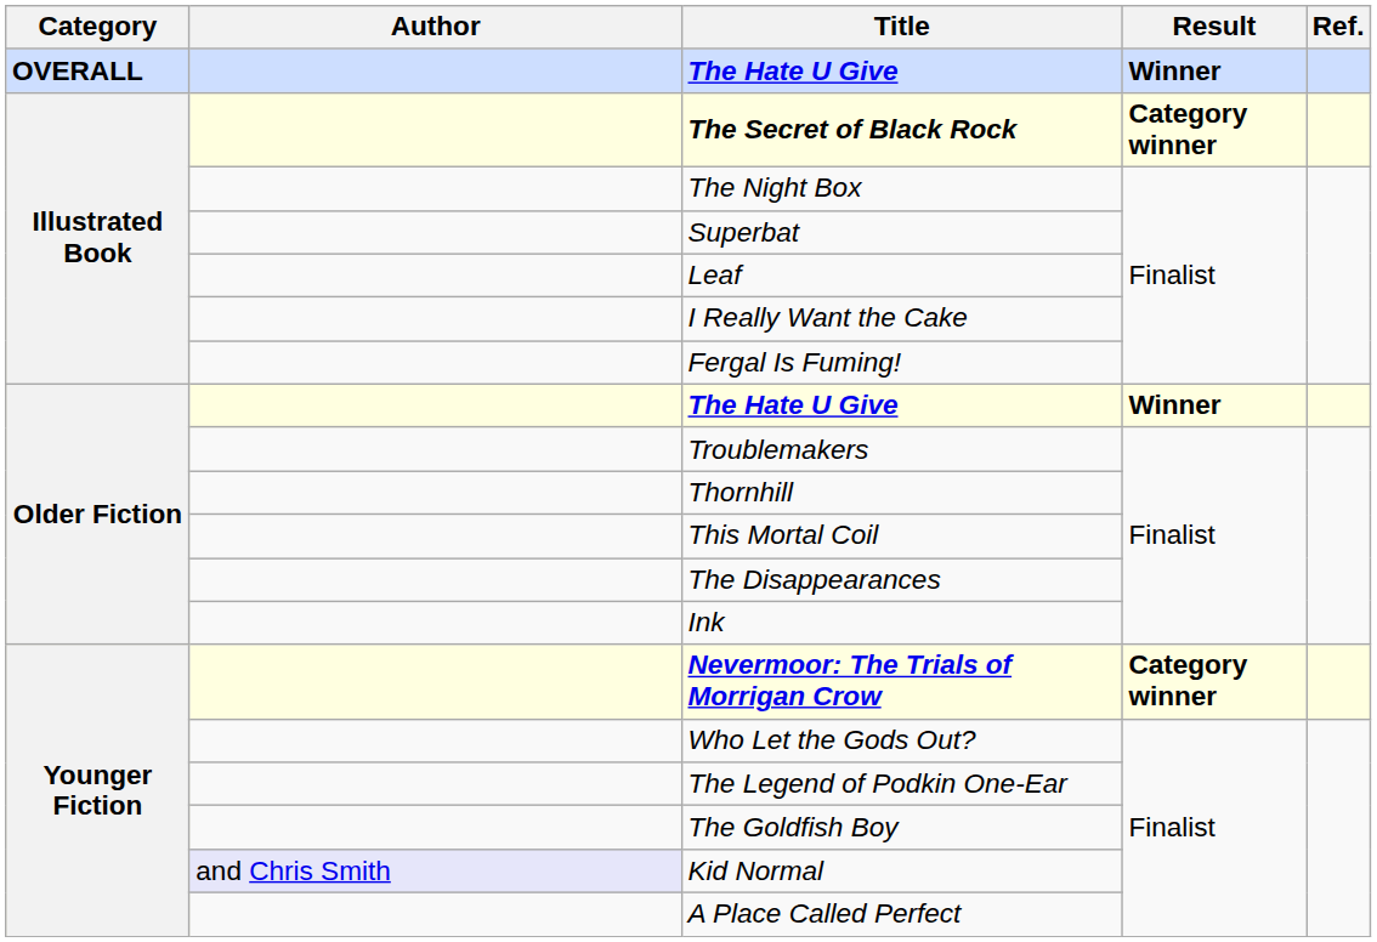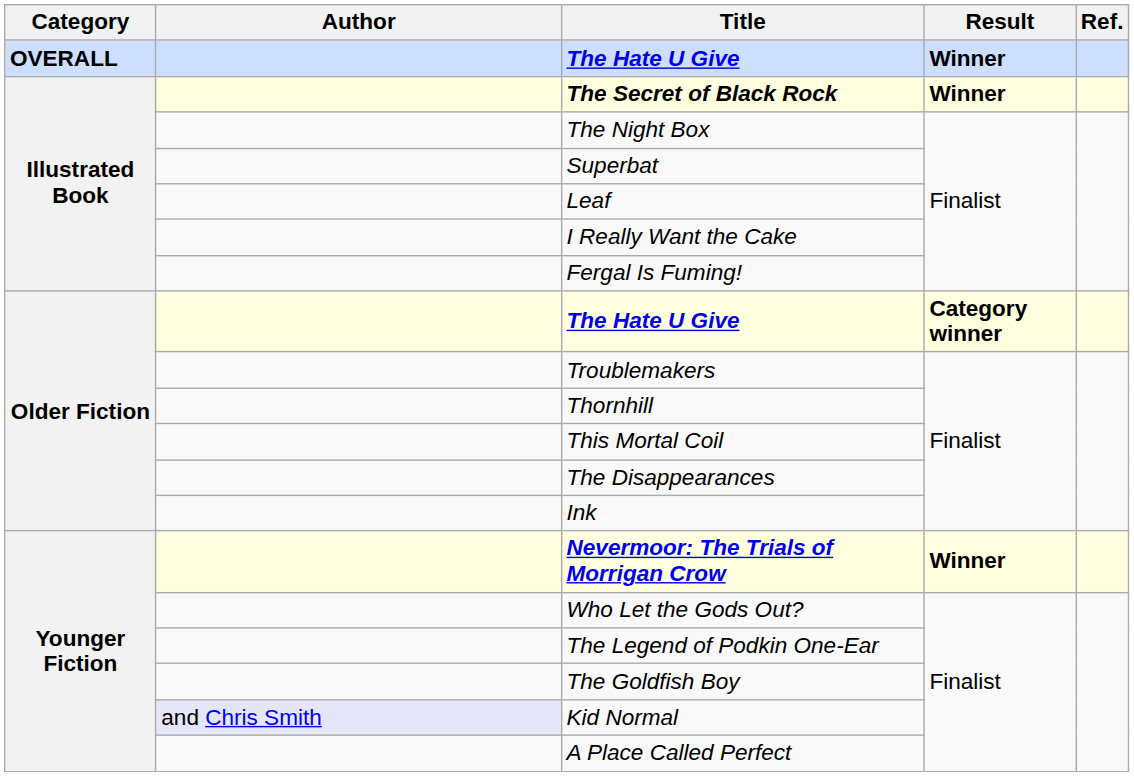The Secret of Black Rock | Result: Category winner -> Winner
Older Fiction / The Hate U Give | Result: Winner -> Category winner
Nevermoor: The Trials of Morrigan Crow | Result: Category winner -> Winner
